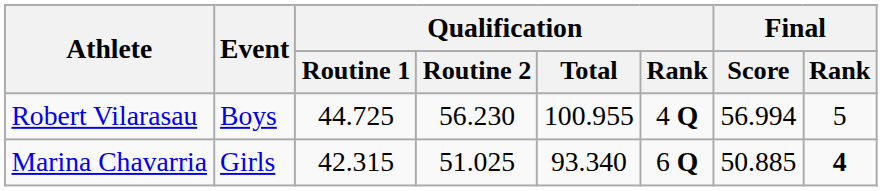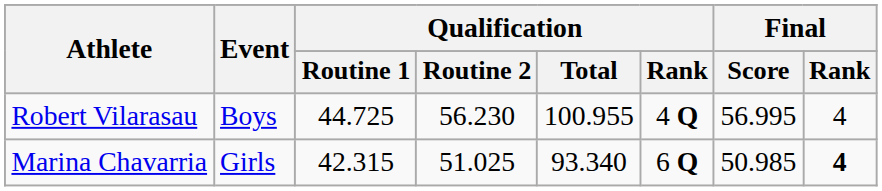Robert Vilarasau | Final / Score: 56.994 -> 56.995
Robert Vilarasau | Final / Rank: 5 -> 4
Marina Chavarria | Final / Score: 50.885 -> 50.985
